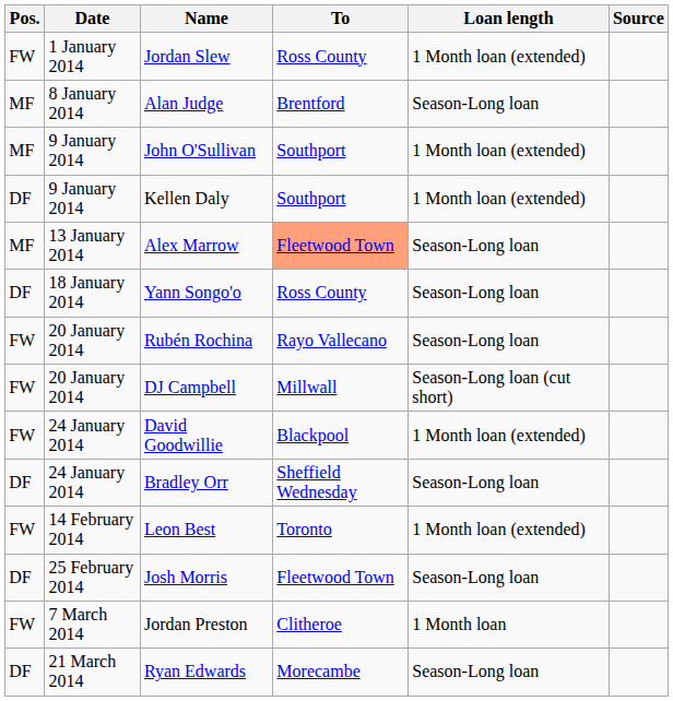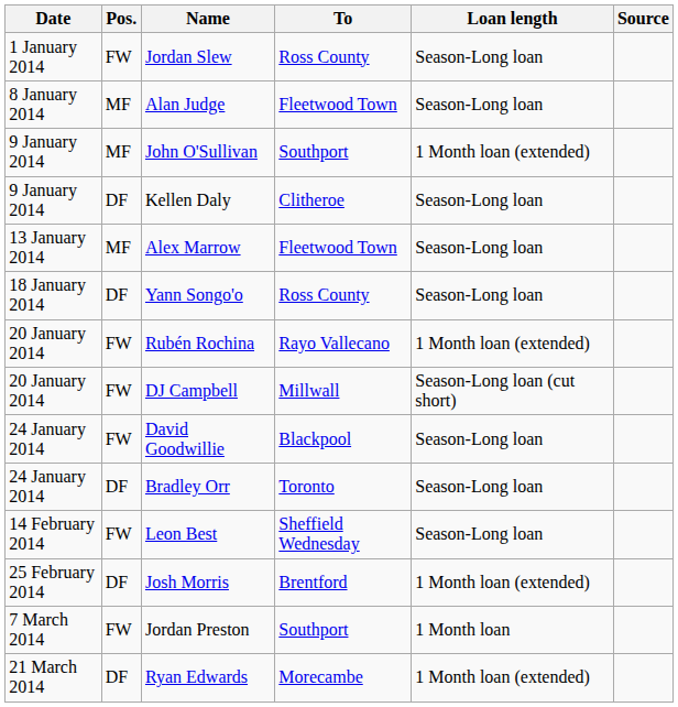columns swapped: Date <-> Pos.
Jordan Slew | Loan length: 1 Month loan (extended) -> Season-Long loan
Alan Judge | To: Brentford -> Fleetwood Town
Kellen Daly | To: Southport -> Clitheroe
Kellen Daly | Loan length: 1 Month loan (extended) -> Season-Long loan
Alex Marrow | To: lightsalmon background -> no background
Rubén Rochina | Loan length: Season-Long loan -> 1 Month loan (extended)
David Goodwillie | Loan length: 1 Month loan (extended) -> Season-Long loan
Bradley Orr | To: Sheffield Wednesday -> Toronto
Leon Best | To: Toronto -> Sheffield Wednesday
Leon Best | Loan length: 1 Month loan (extended) -> Season-Long loan
Josh Morris | To: Fleetwood Town -> Brentford
Josh Morris | Loan length: Season-Long loan -> 1 Month loan (extended)
Jordan Preston | To: Clitheroe -> Southport
Ryan Edwards | Loan length: Season-Long loan -> 1 Month loan (extended)
